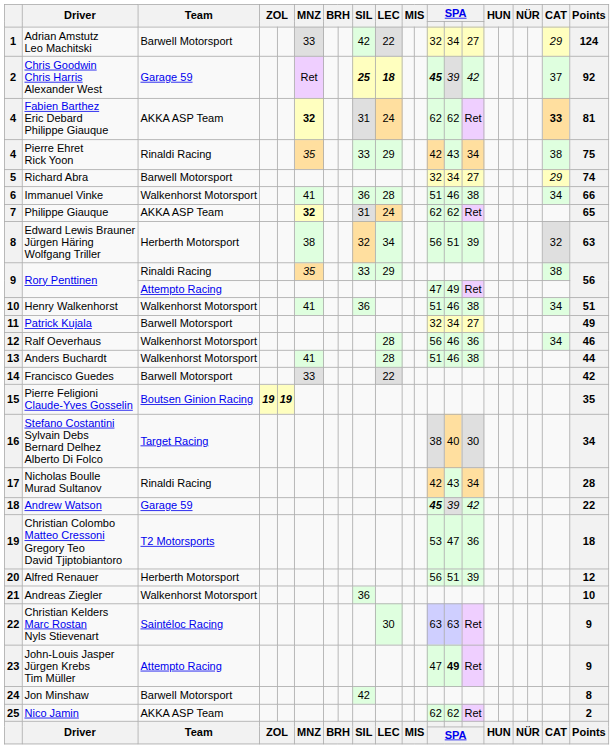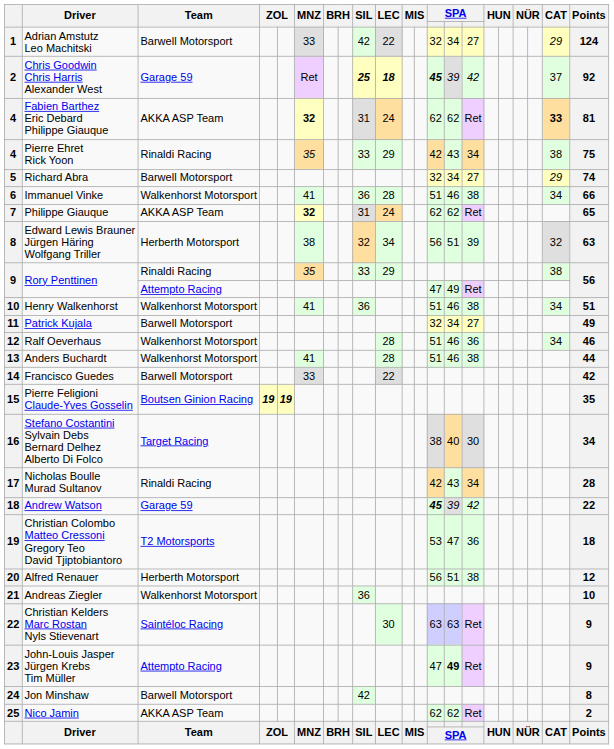Ralf Oeverhaus | column 13: 56 -> 51
Alfred Renauer | column 15: 39 -> 38
